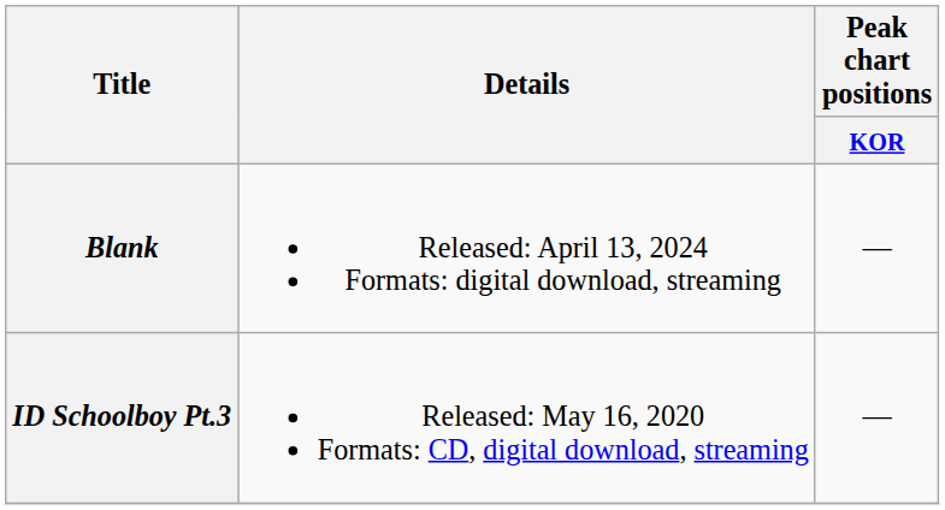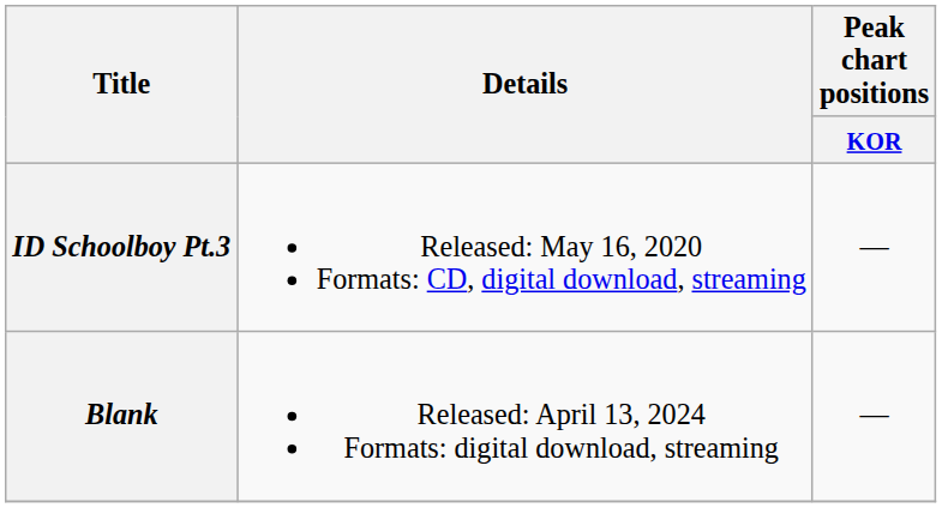rows swapped: ID Schoolboy Pt.3 <-> Blank
